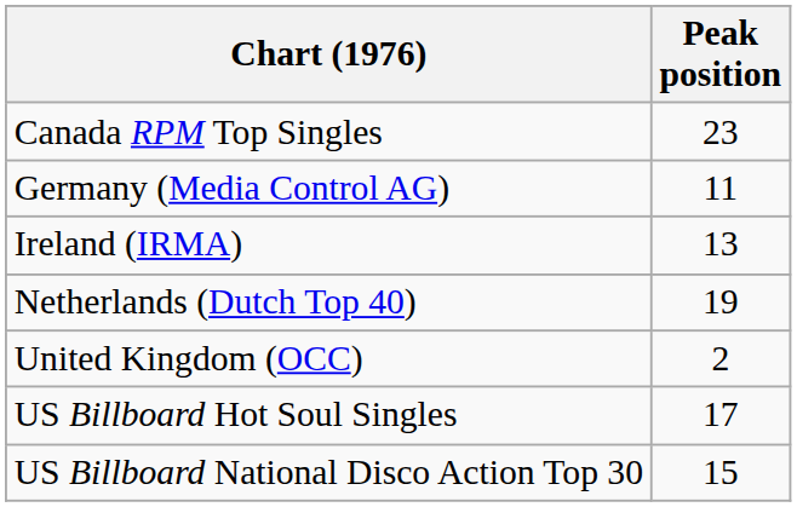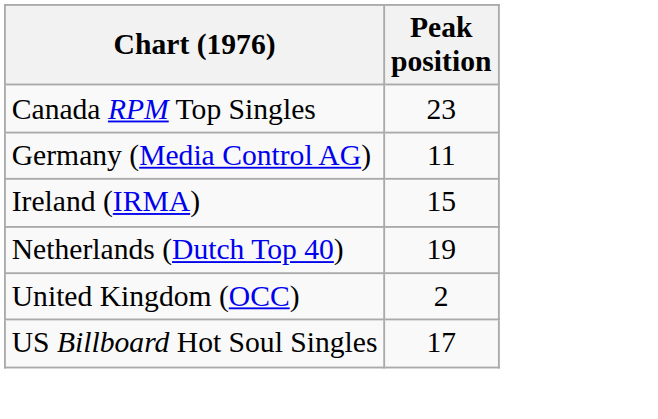Ireland (IRMA) | Peak position: 13 -> 15
- row: US Billboard National Disco Action Top 30 | 15
